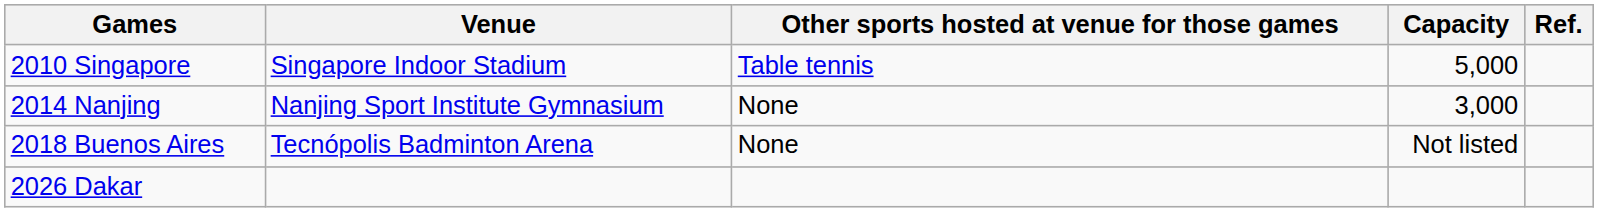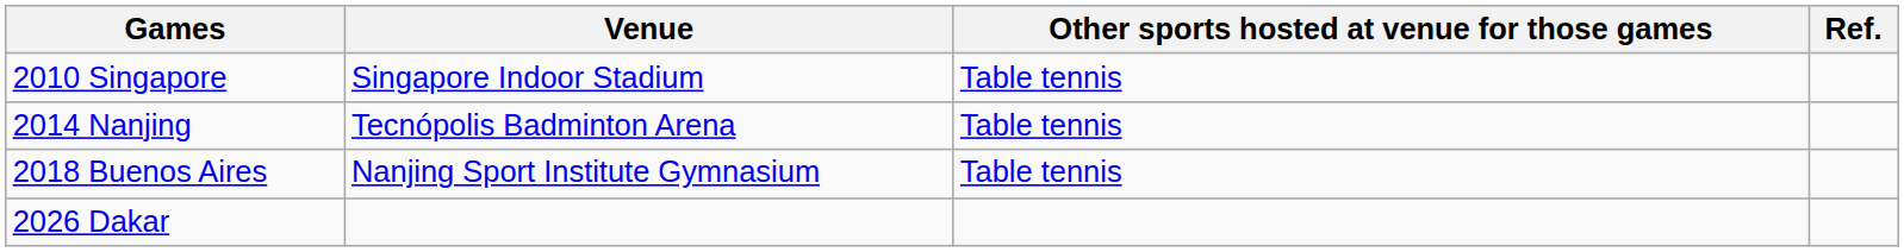- column: Capacity | 5,000 | 3,000 | Not listed
2014 Nanjing | Venue: Nanjing Sport Institute Gymnasium -> Tecnópolis Badminton Arena
2014 Nanjing | Other sports hosted at venue for those games: None -> Table tennis
2018 Buenos Aires | Venue: Tecnópolis Badminton Arena -> Nanjing Sport Institute Gymnasium
2018 Buenos Aires | Other sports hosted at venue for those games: None -> Table tennis
